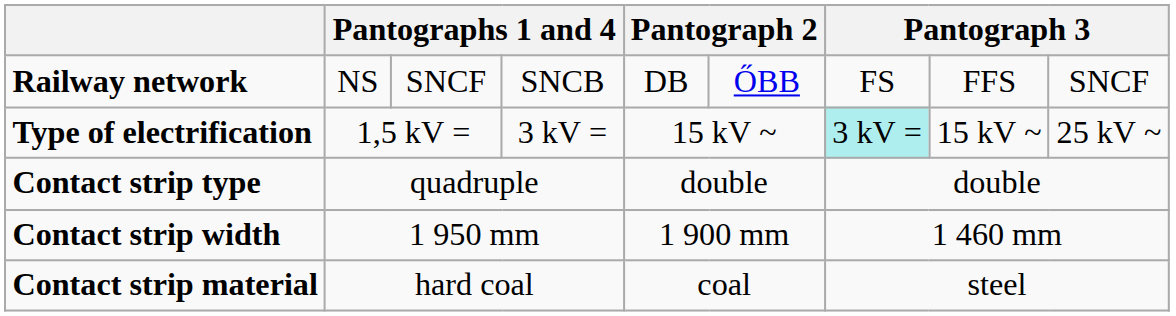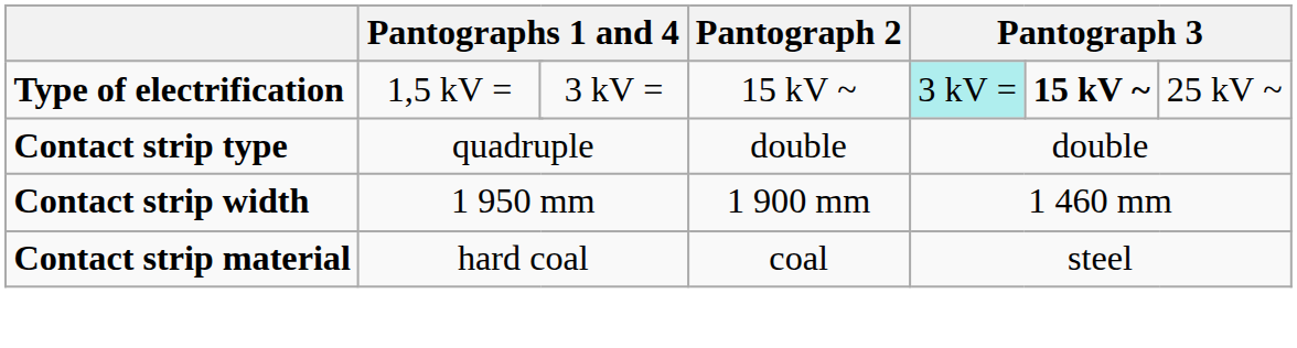- row: Railway network | NS | SNCF | SNCB | DB | ŐBB | FS | FFS | SNCF
Type of electrification | column 8: normal -> bold
